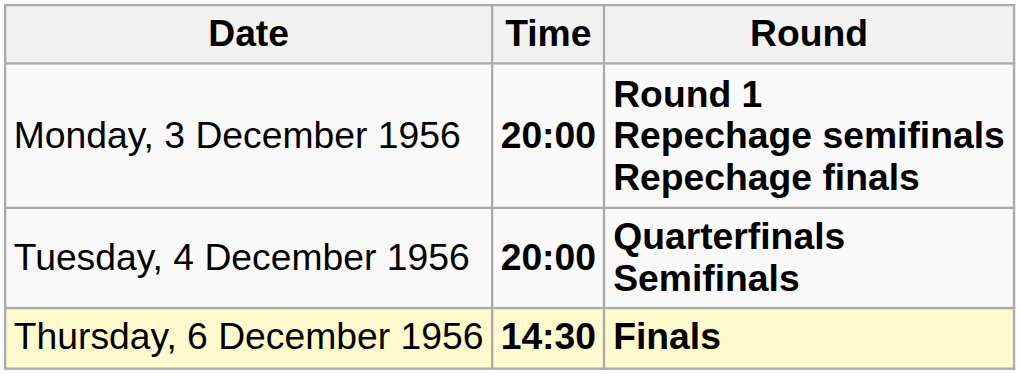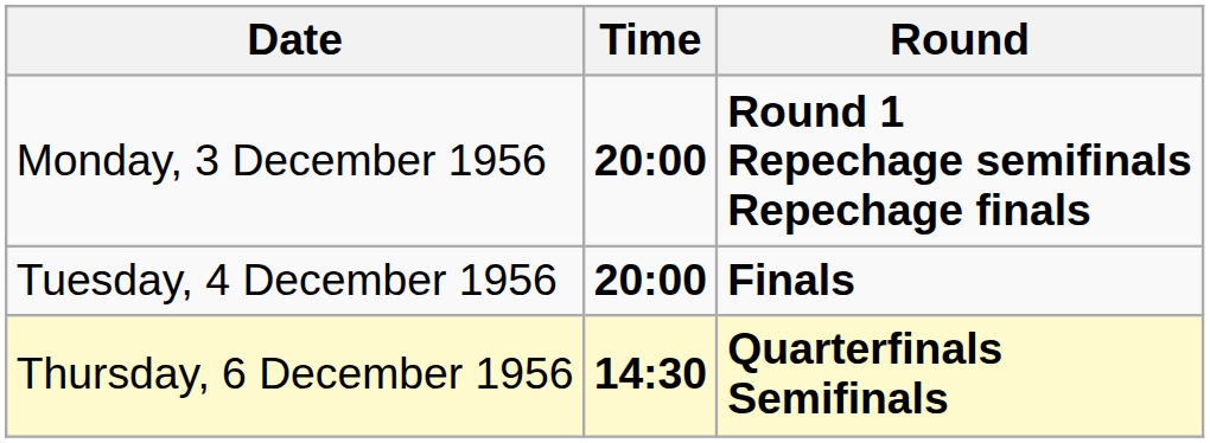Tuesday, 4 December 1956 | Round: Quarterfinals Semifinals -> Finals
Thursday, 6 December 1956 | Round: Finals -> Quarterfinals Semifinals
